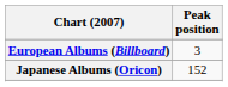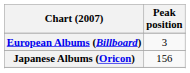Japanese Albums (Oricon) | Peak position: 152 -> 156
